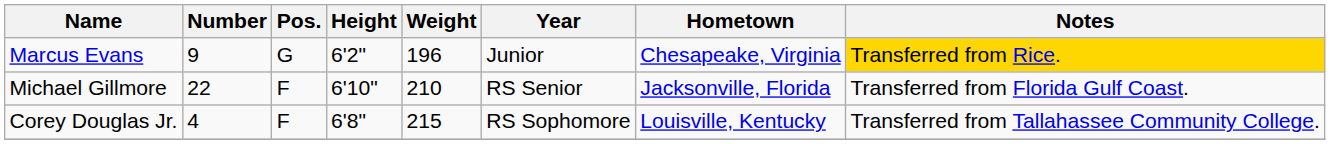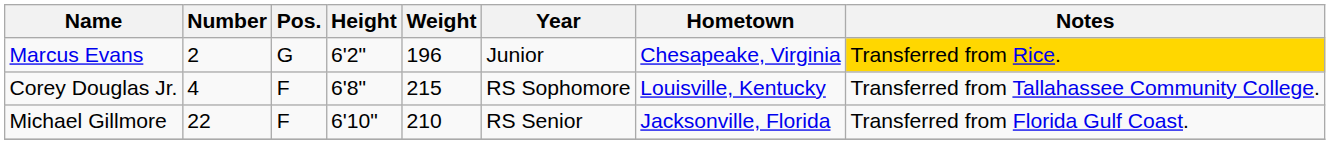Marcus Evans | Number: 9 -> 2
rows swapped: Corey Douglas Jr. <-> Michael Gillmore
